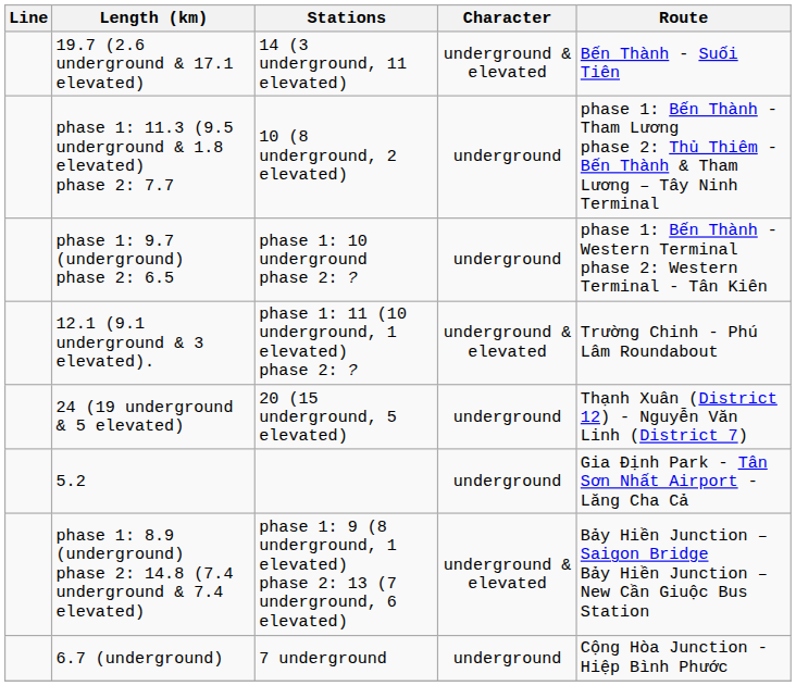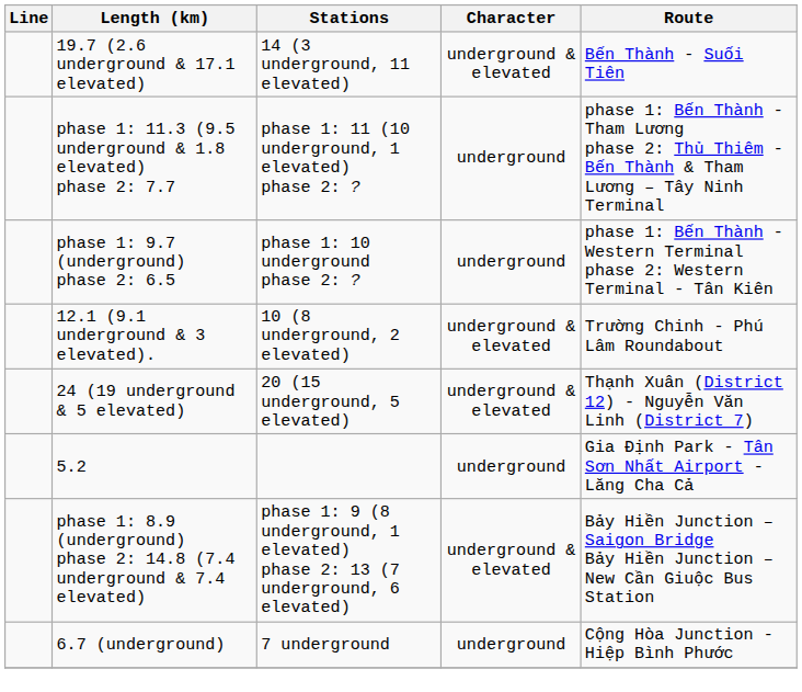phase 1: 11.3 (9.5 underground & 1.8 elevated) phase 2: 7.7 | Stations: 10 (8 underground, 2 elevated) -> phase 1: 11 (10 underground, 1 elevated) phase 2: ?
12.1 (9.1 underground & 3 elevated). | Stations: phase 1: 11 (10 underground, 1 elevated) phase 2: ? -> 10 (8 underground, 2 elevated)
24 (19 underground & 5 elevated) | Character: underground -> underground & elevated
